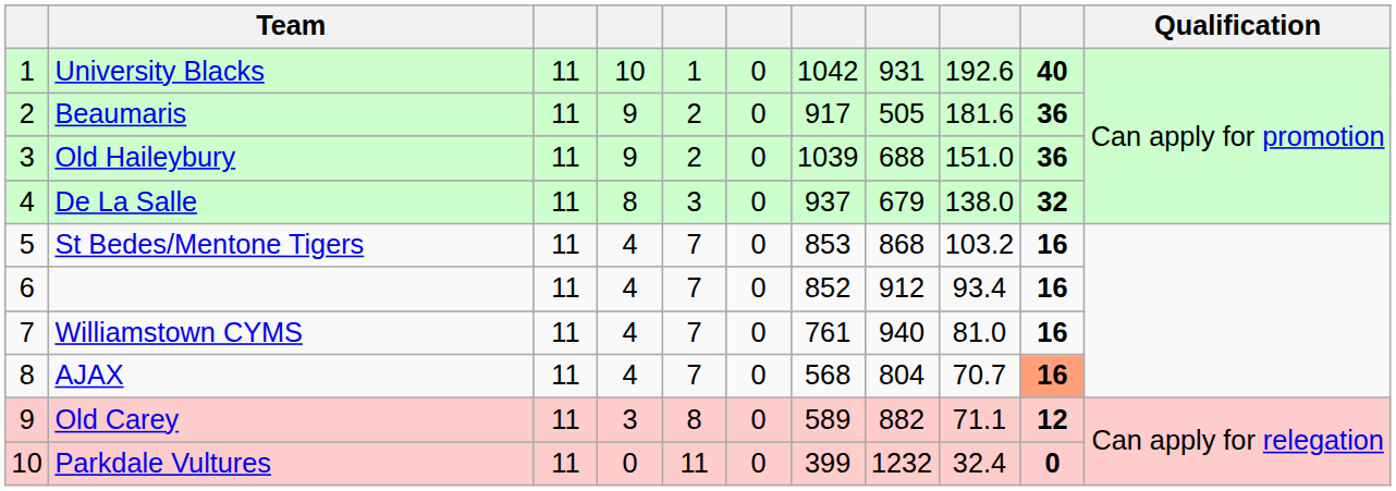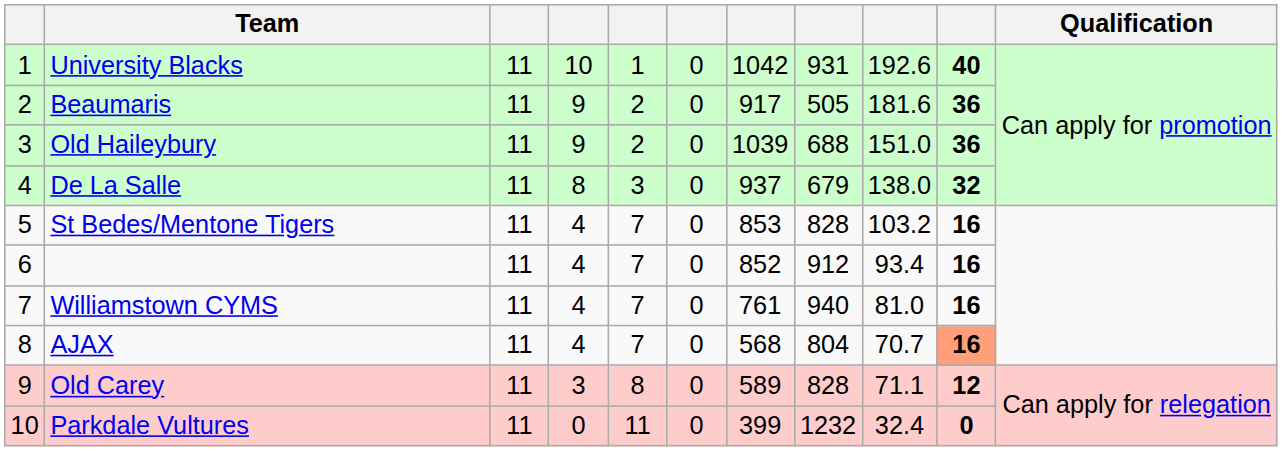St Bedes/Mentone Tigers | column 8: 868 -> 828
Old Carey | column 8: 882 -> 828
